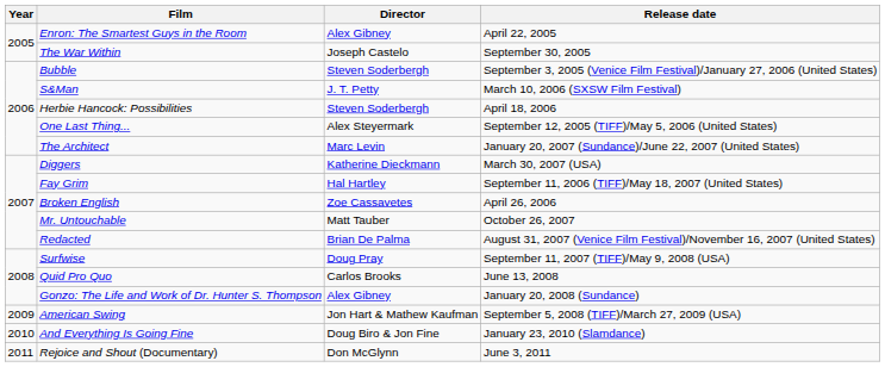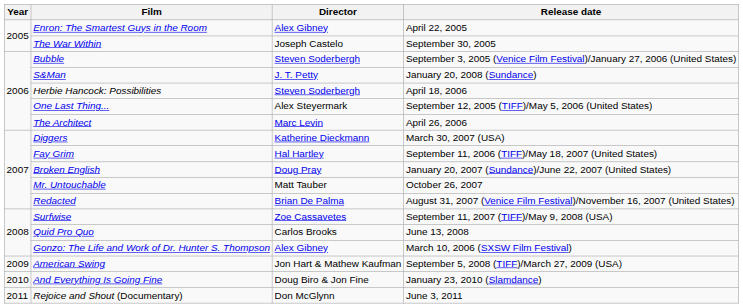S&Man | Release date: March 10, 2006 (SXSW Film Festival) -> January 20, 2008 (Sundance)
The Architect | Release date: January 20, 2007 (Sundance)/June 22, 2007 (United States) -> April 26, 2006
Broken English | Director: Zoe Cassavetes -> Doug Pray
Broken English | Release date: April 26, 2006 -> January 20, 2007 (Sundance)/June 22, 2007 (United States)
Surfwise | Director: Doug Pray -> Zoe Cassavetes
Gonzo: The Life and Work of Dr. Hunter S. Thompson | Release date: January 20, 2008 (Sundance) -> March 10, 2006 (SXSW Film Festival)
